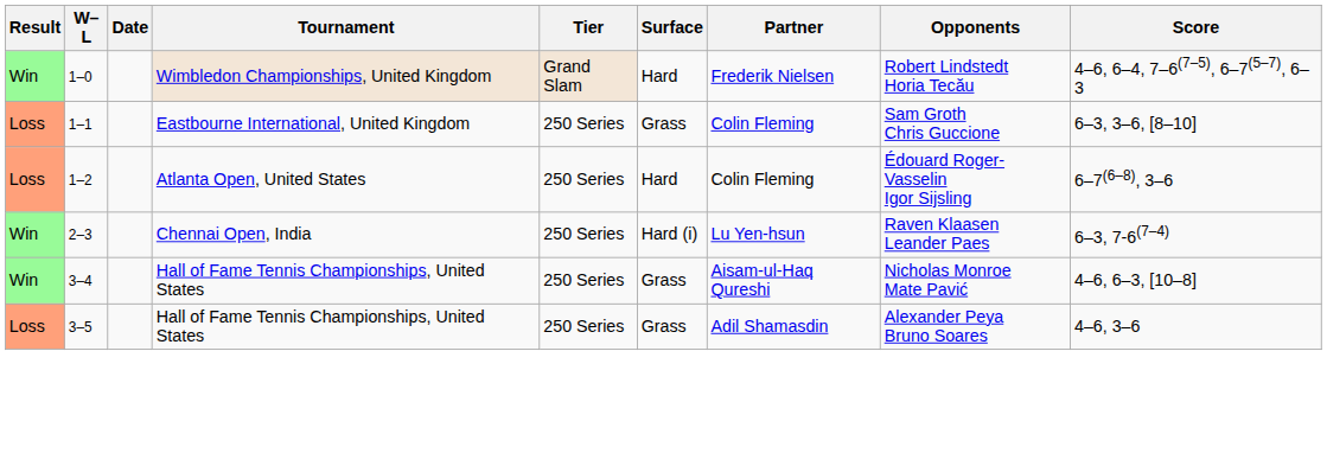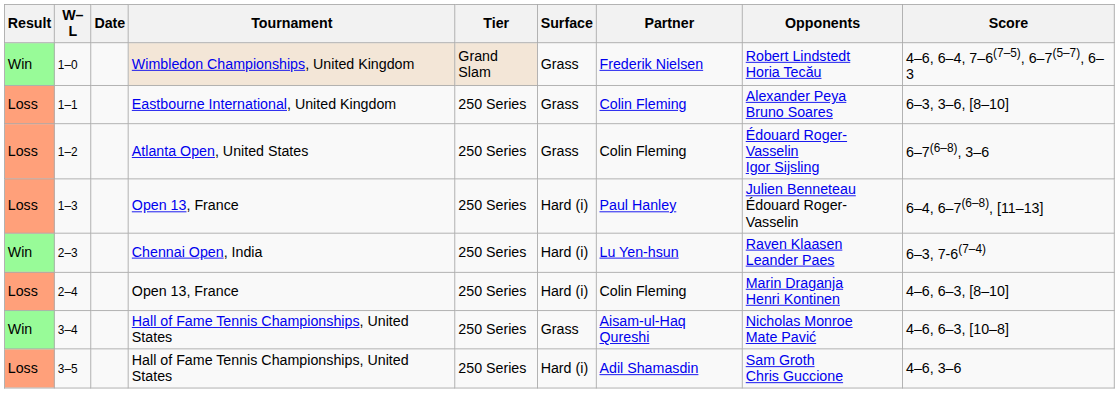1–0 | Surface: Hard -> Grass
1–1 | Opponents: Sam Groth Chris Guccione -> Alexander Peya Bruno Soares
1–2 | Surface: Hard -> Grass
+ row: Loss | 1–3 | Open 13, France | 250 Series | Hard (i) | Paul Hanley | Julien Benneteau Édouard Roger-Vasselin | 6–4, 6–7(6–8), [11–13]
+ row: Loss | 2–4 | Open 13, France | 250 Series | Hard (i) | Colin Fleming | Marin Draganja Henri Kontinen | 4–6, 6–3, [8–10]
3–5 | Surface: Grass -> Hard (i)
3–5 | Opponents: Alexander Peya Bruno Soares -> Sam Groth Chris Guccione
